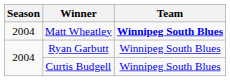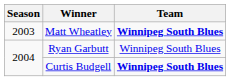Matt Wheatley | Season: 2004 -> 2003
Curtis Budgell | Team: normal -> bold
